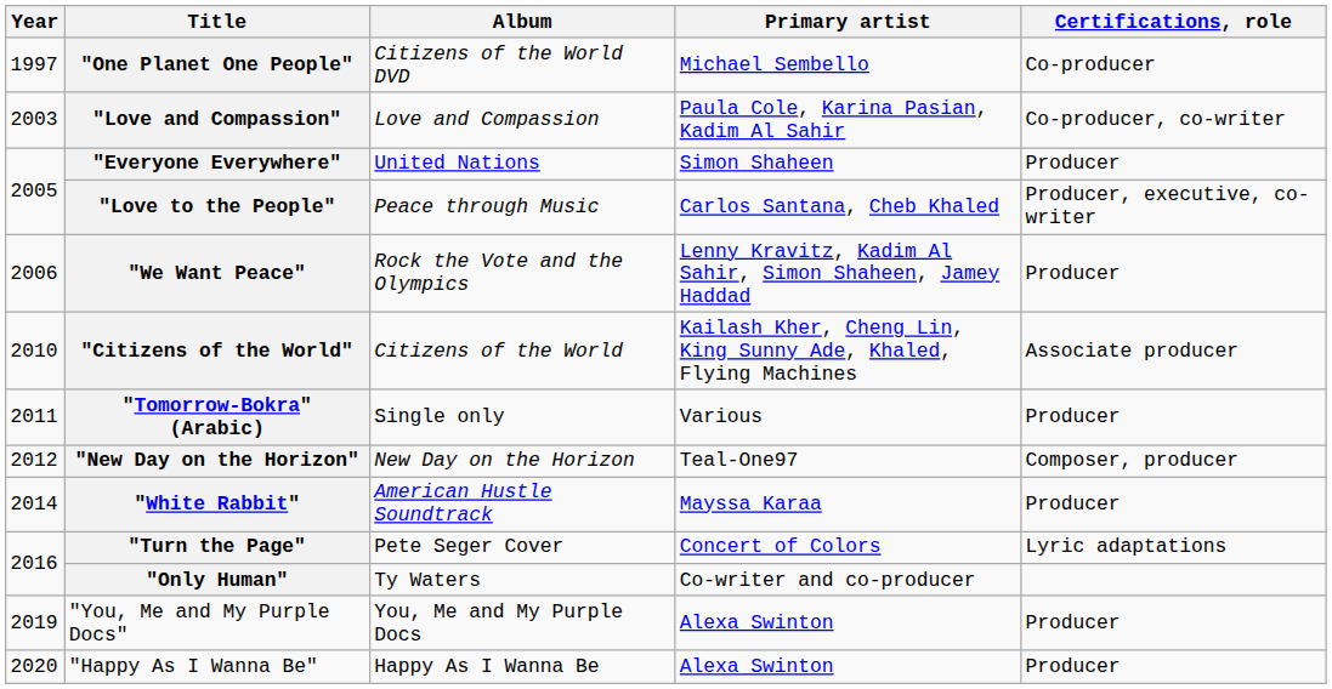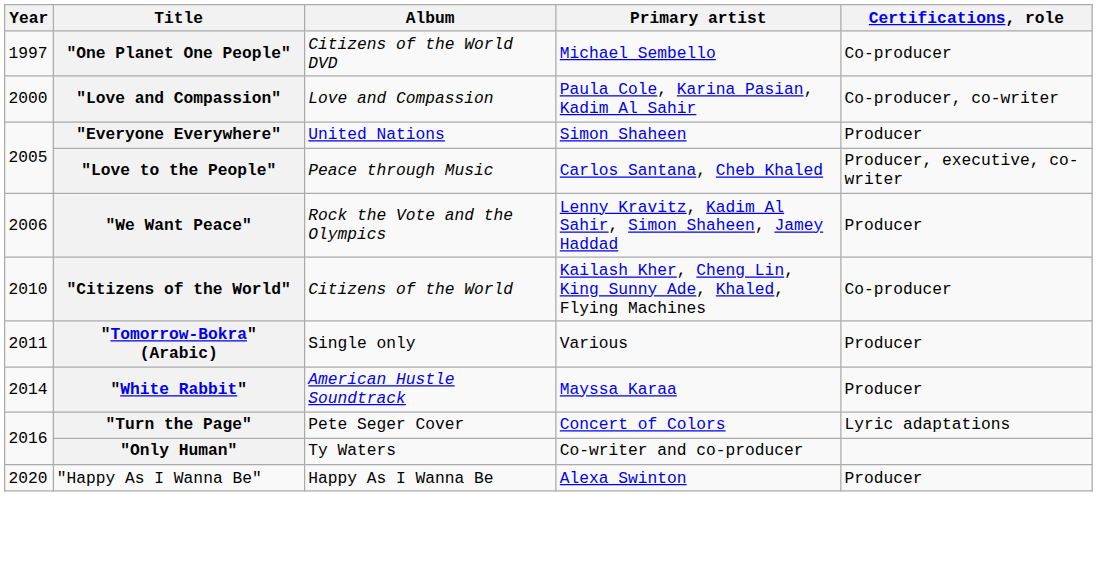"Love and Compassion" | Year: 2003 -> 2000
"Citizens of the World" | Certifications, role: Associate producer -> Co-producer
- row: 2012 | "New Day on the Horizon" | New Day on the Horizon | Teal-One97 | Composer, producer
- row: 2019 | "You, Me and My Purple Docs" | You, Me and My Purple Docs | Alexa Swinton | Producer
